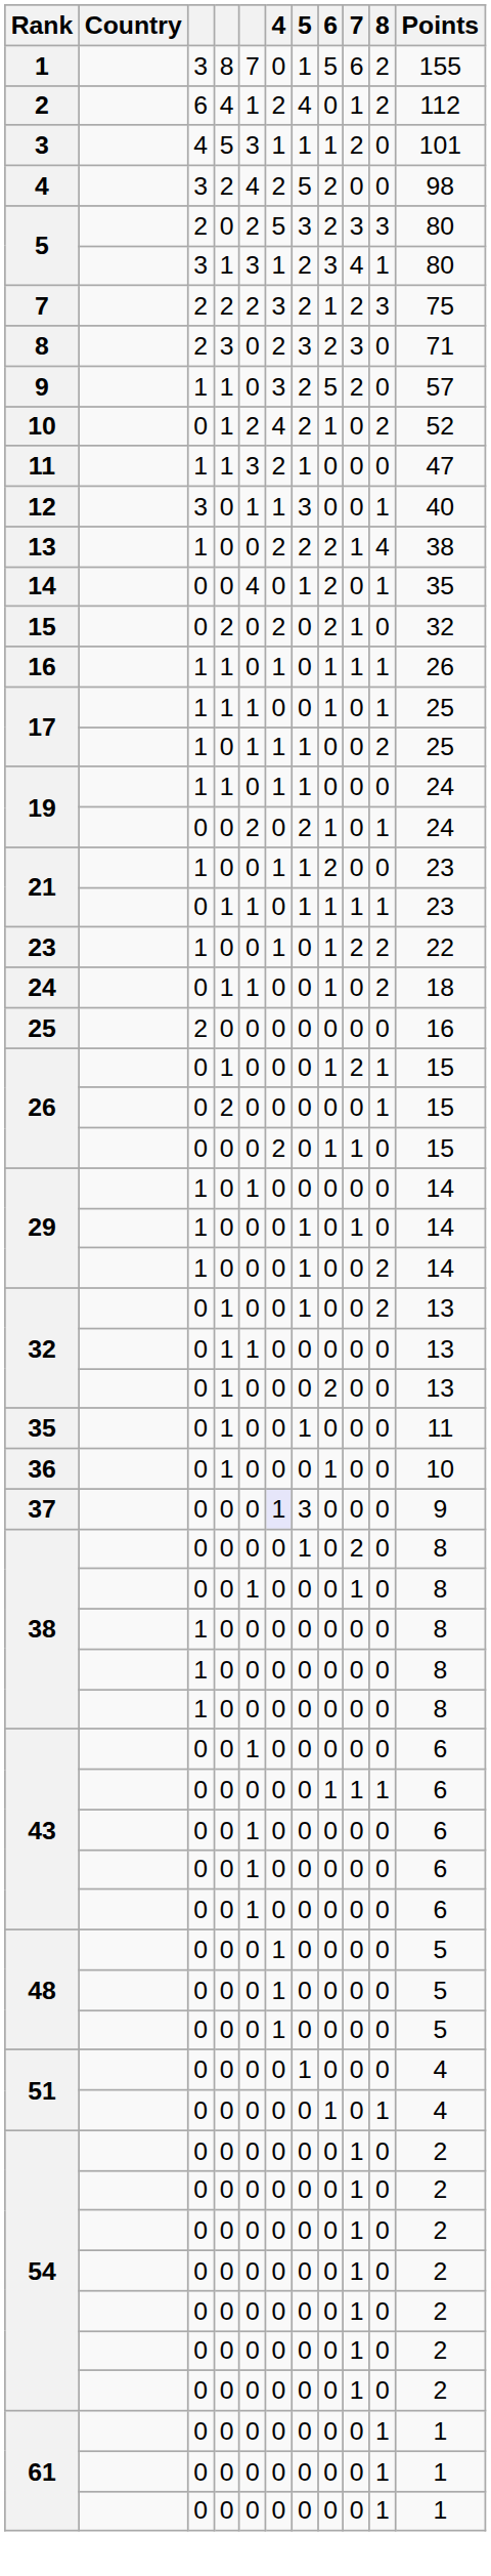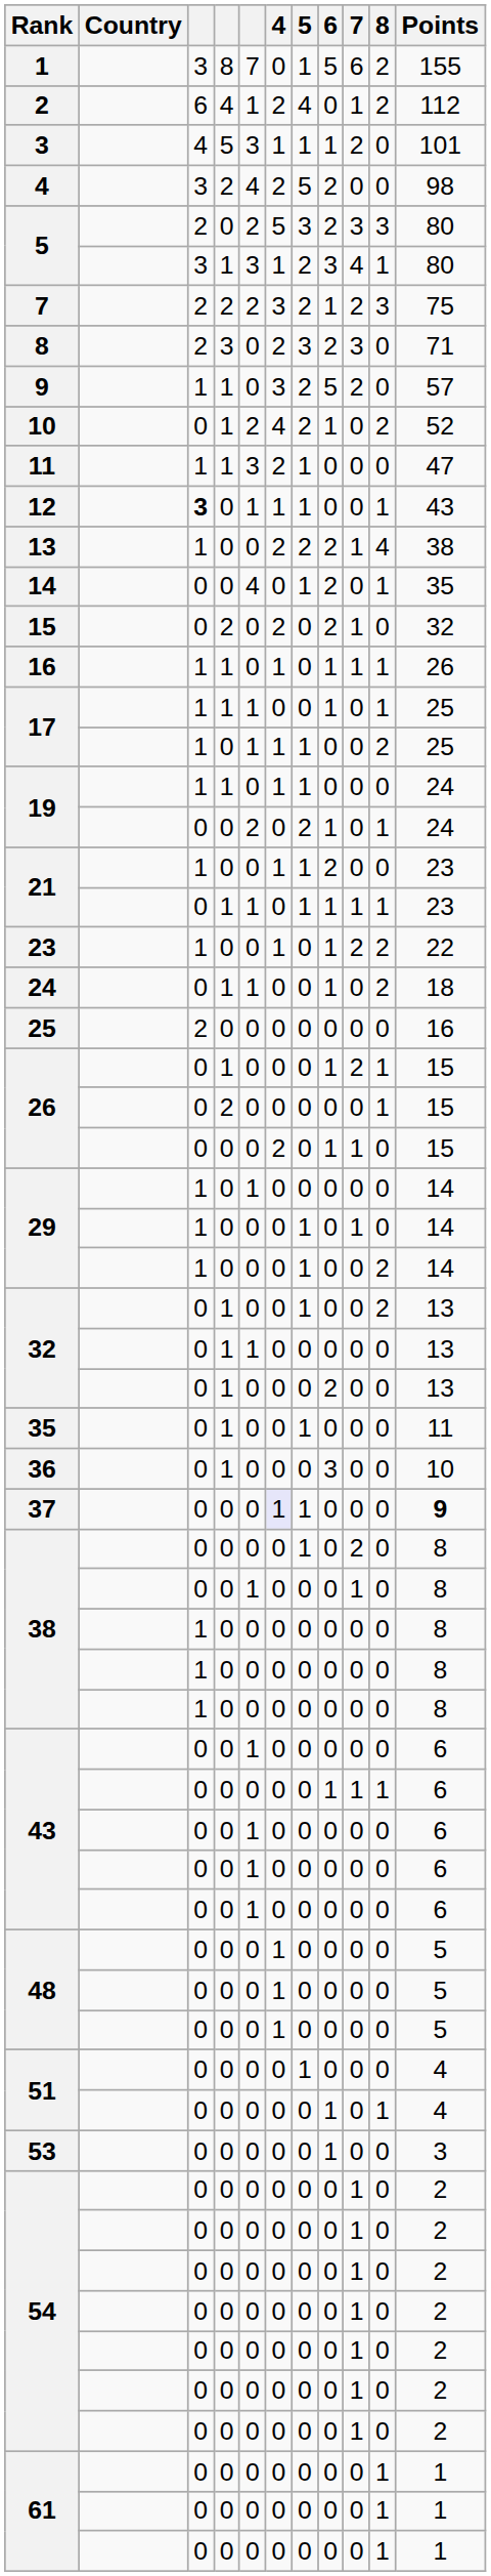12 | column 3: normal -> bold
12 | 5: 3 -> 1
12 | Points: 40 -> 43
36 | 6: 1 -> 3
37 | 5: 3 -> 1
37 | Points: normal -> bold
+ row: 53 | 0 | 0 | 0 | 0 | 0 | 1 | 0 | 0 | 3
